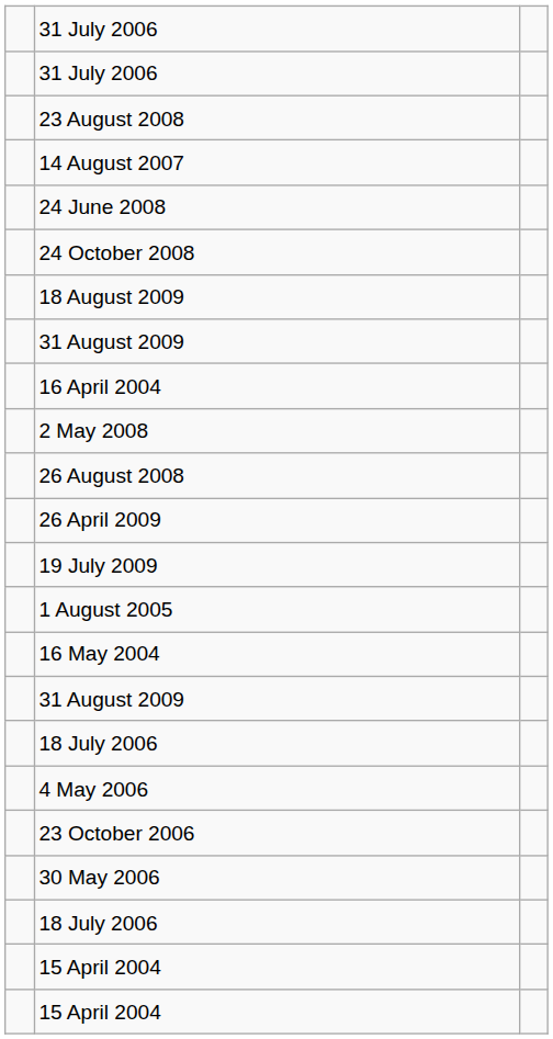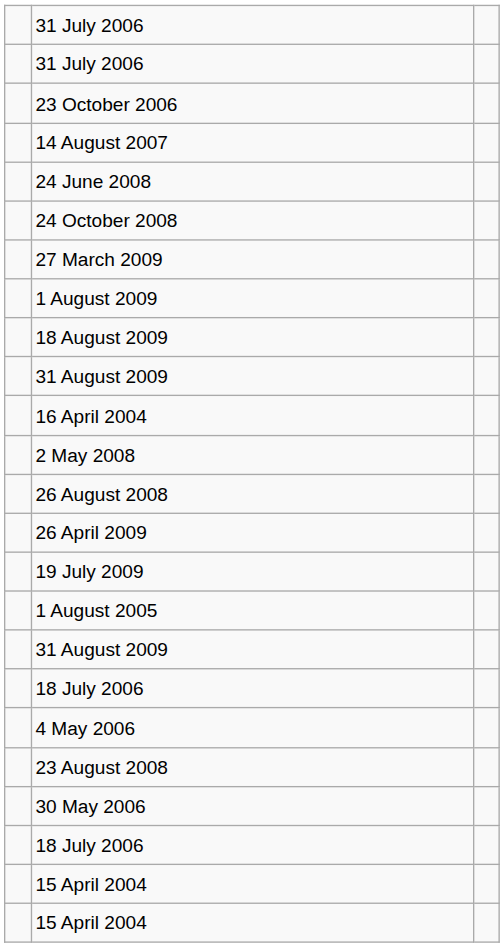rows swapped: 23 October 2006 <-> 23 August 2008
+ row: 27 March 2009
+ row: 1 August 2009
- row: 16 May 2004
